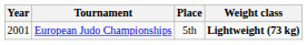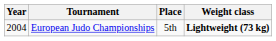European Judo Championships | Year: 2001 -> 2004
